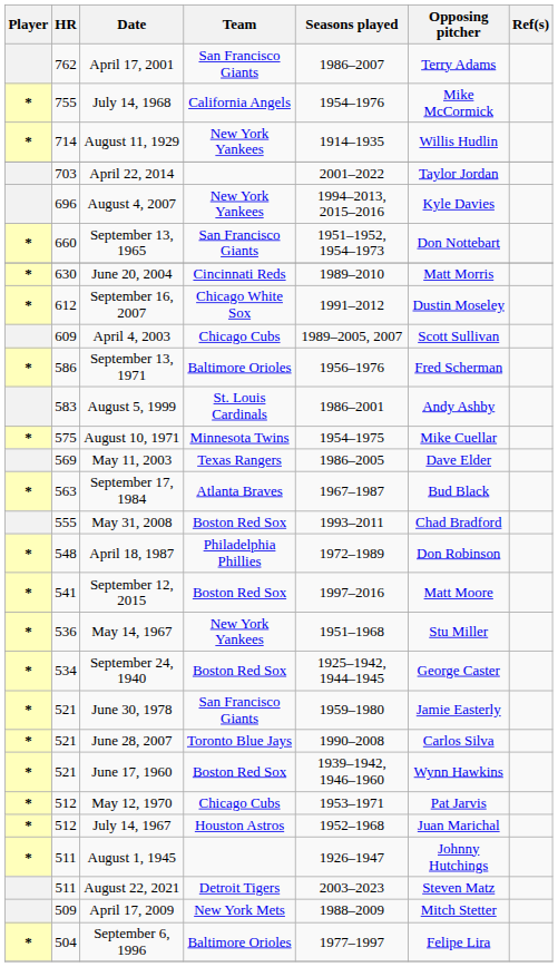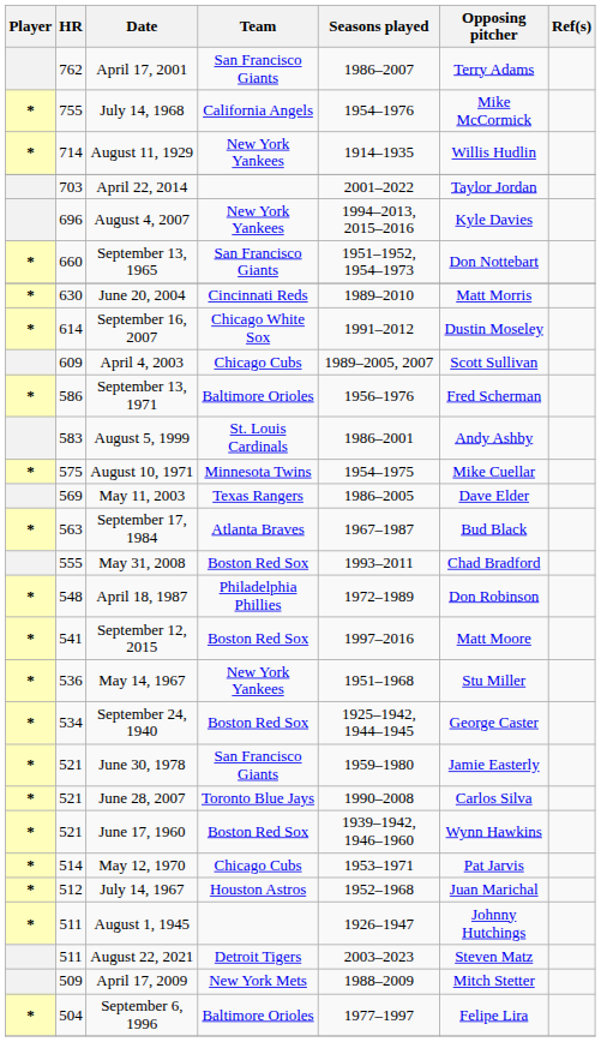September 16, 2007 | HR: 612 -> 614
May 12, 1970 | HR: 512 -> 514
